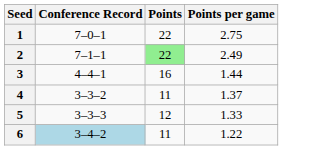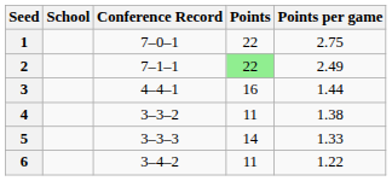+ column: School
4 | Points per game: 1.37 -> 1.38
5 | Points: 12 -> 14
6 | Conference Record: lightblue background -> no background
